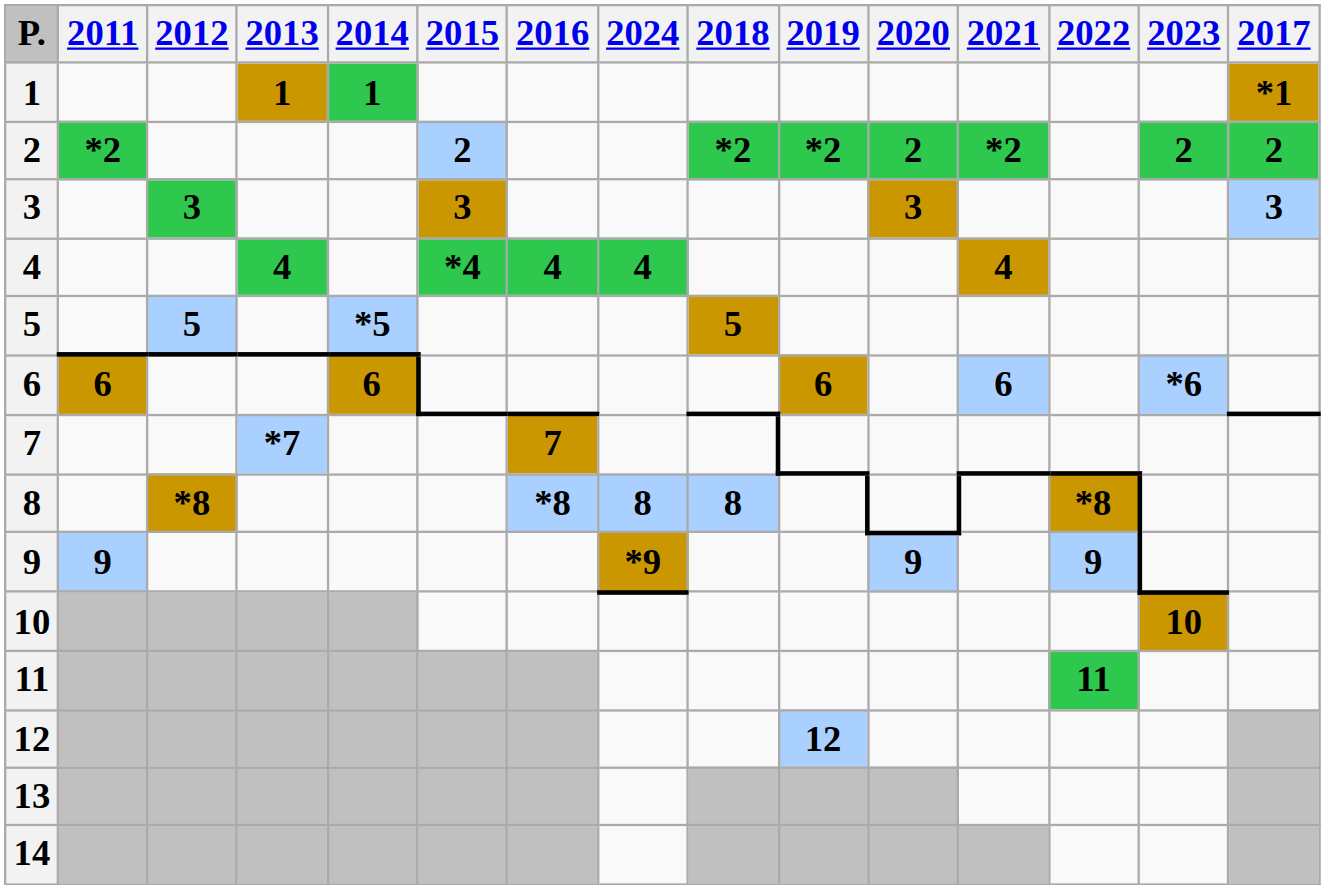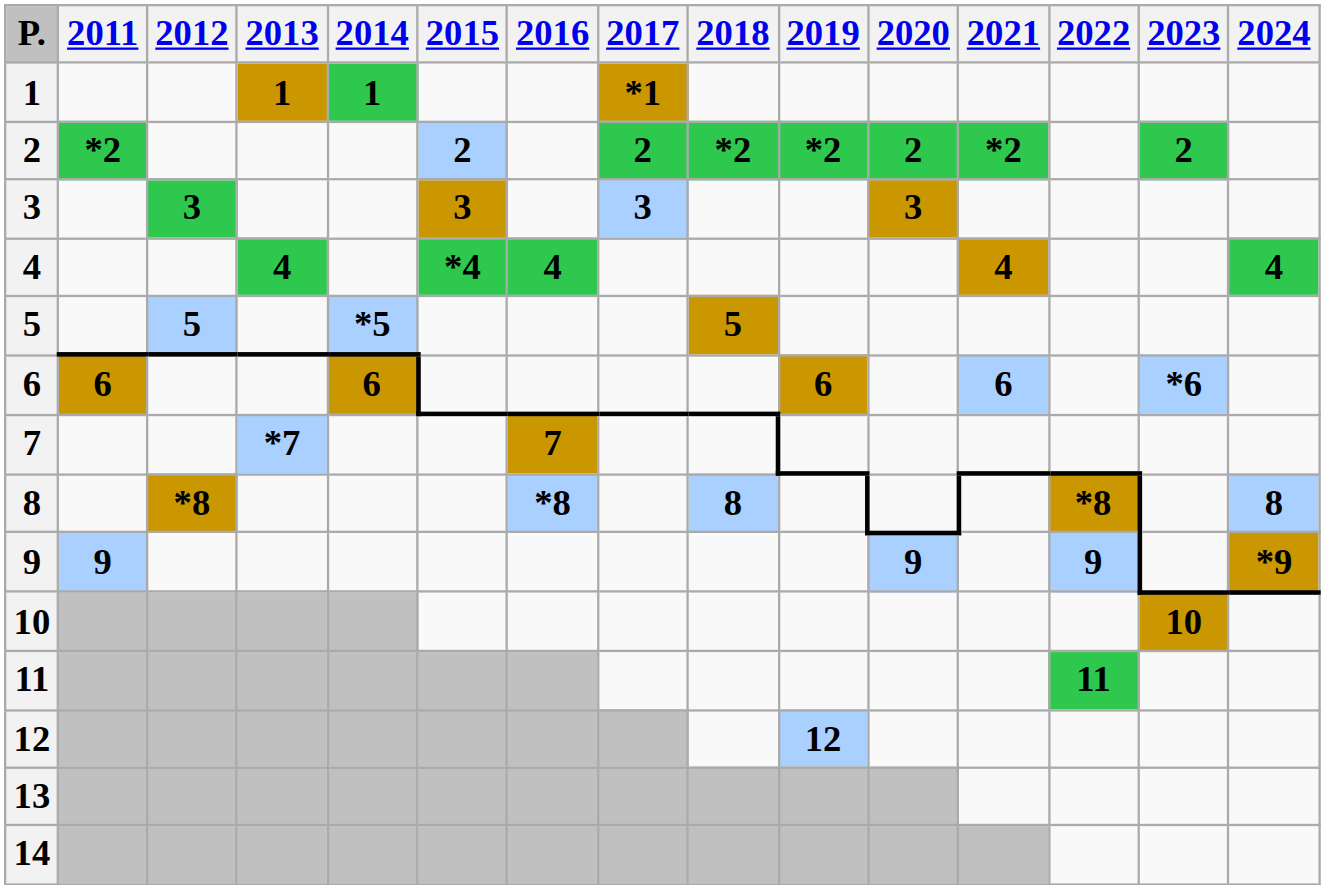columns swapped: 2017 <-> 2024
